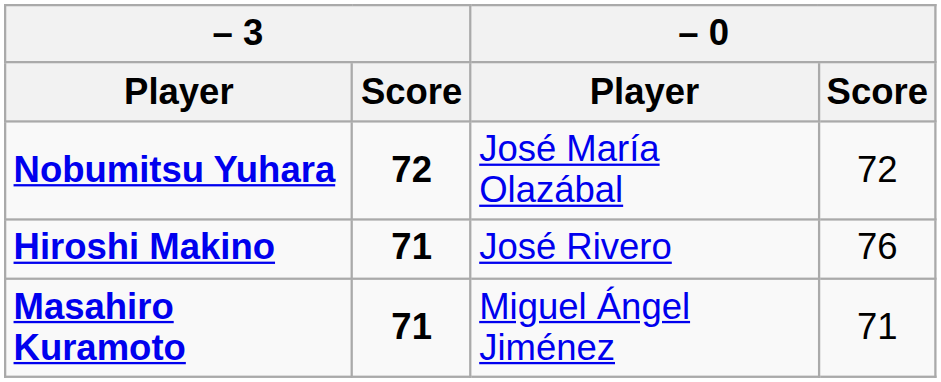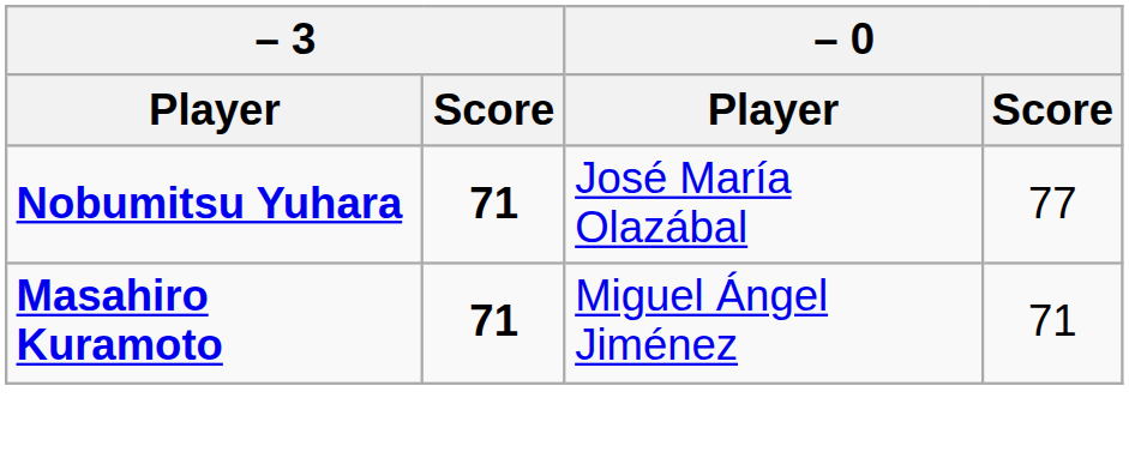Nobumitsu Yuhara | – 3 / Score: 72 -> 71
Nobumitsu Yuhara | – 0 / Score: 72 -> 77
- row: Hiroshi Makino | 71 | José Rivero | 76
